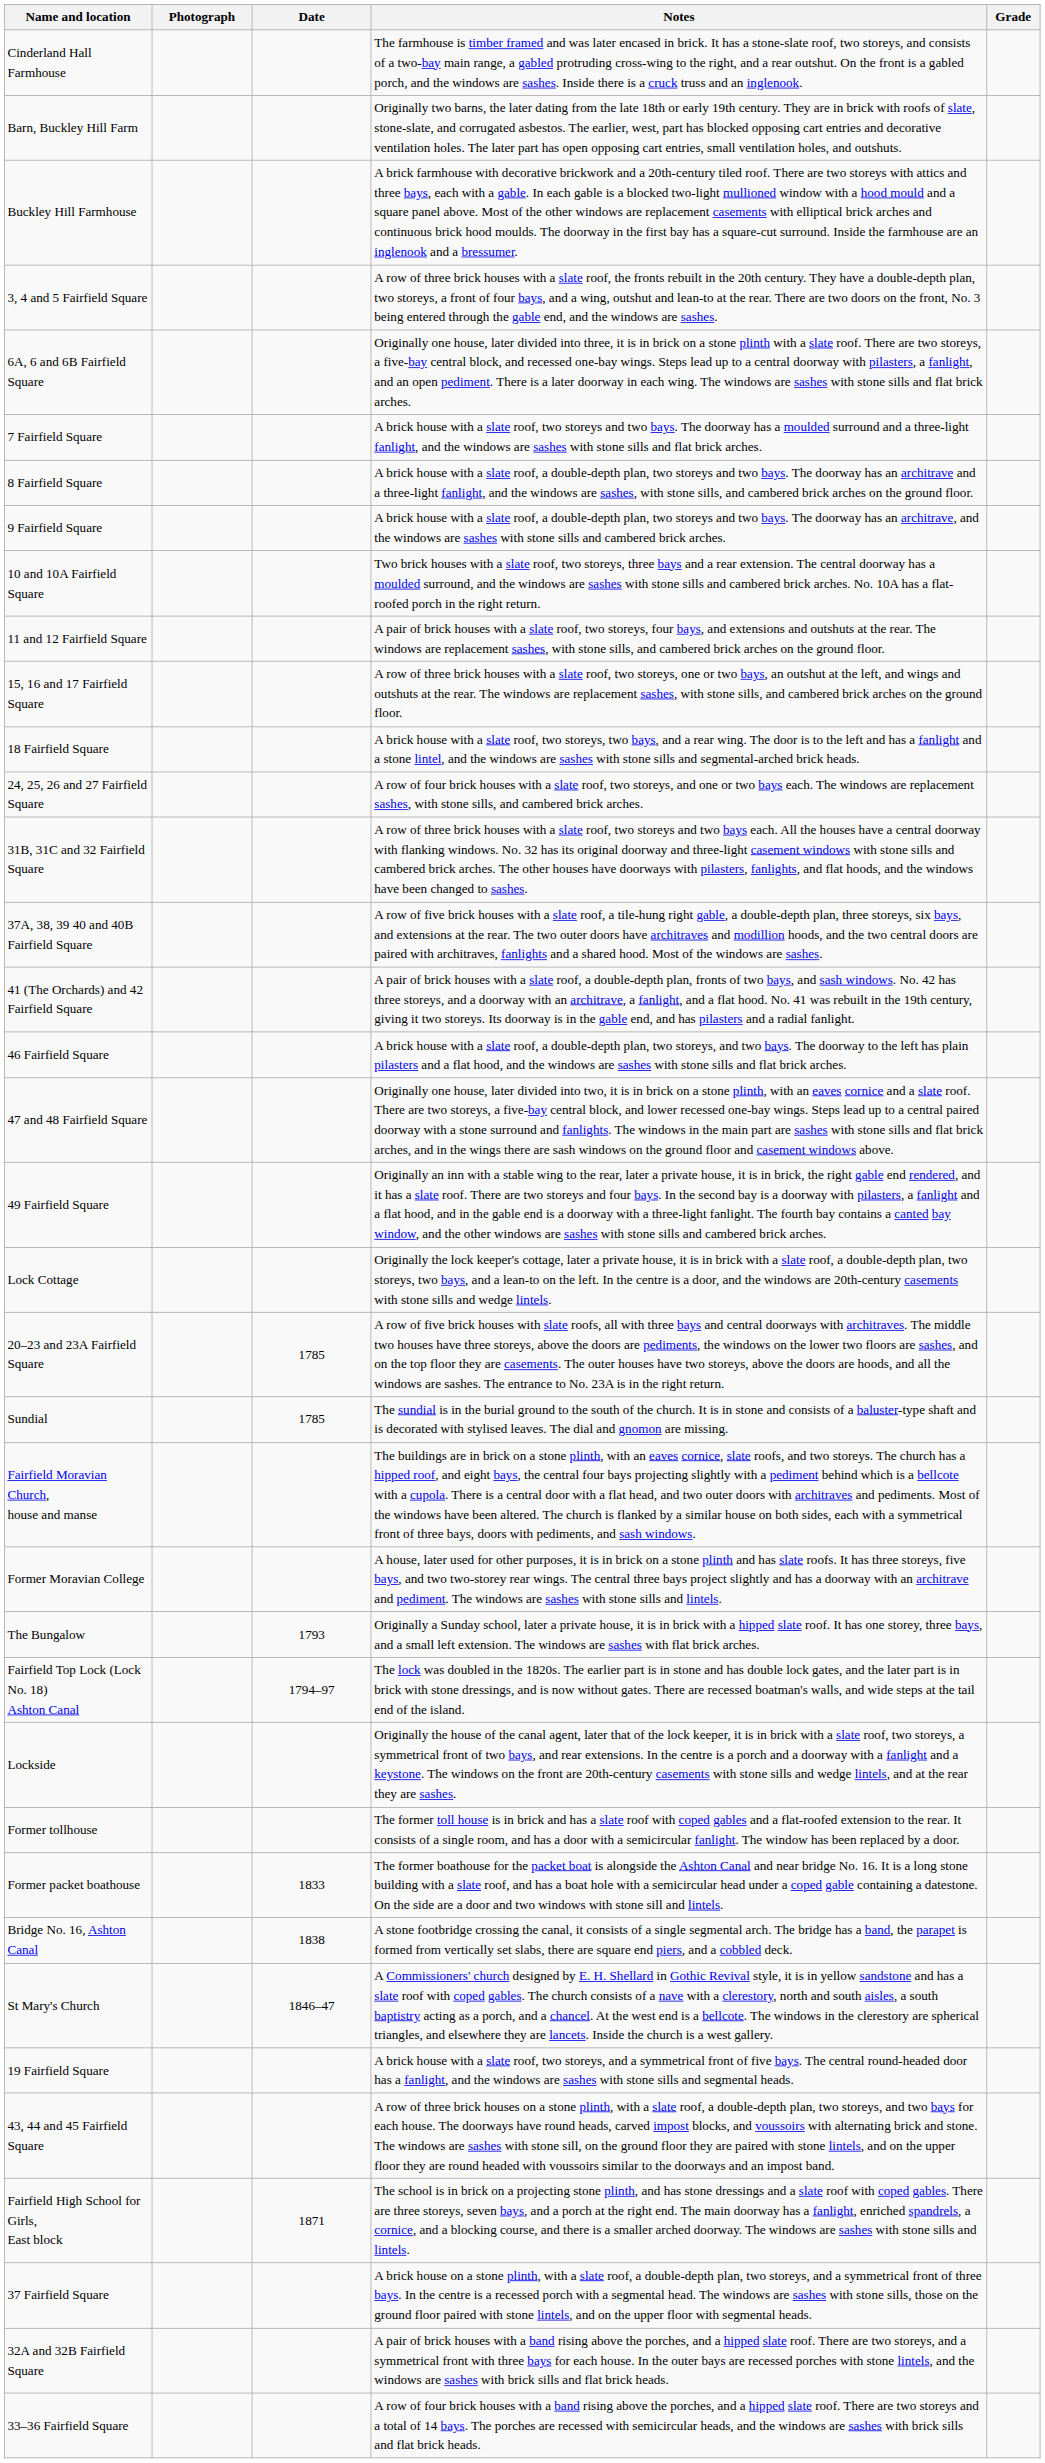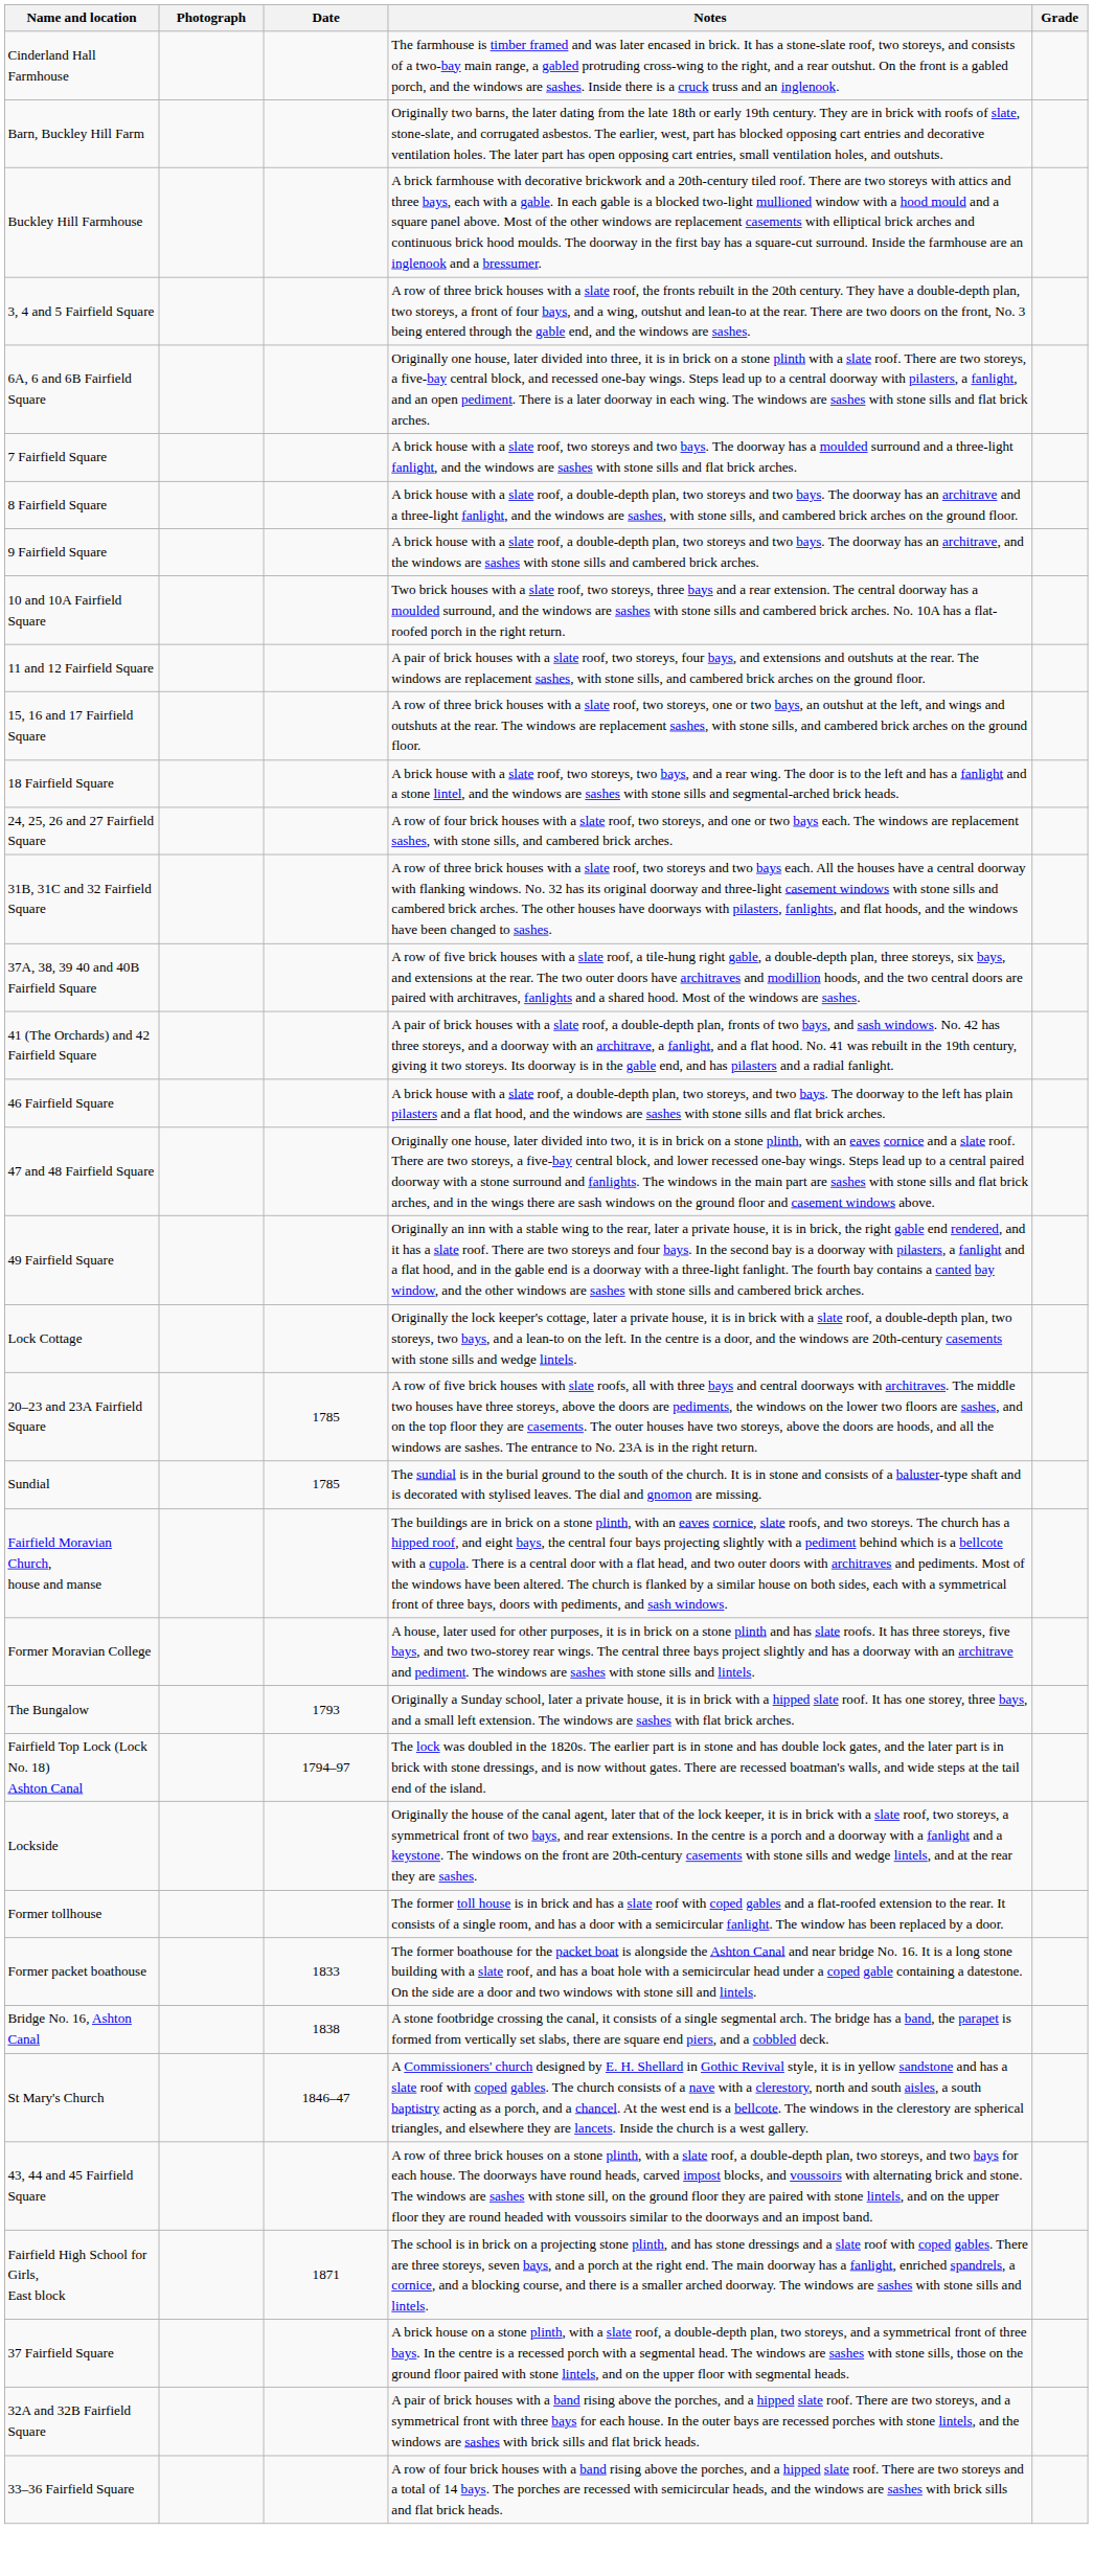- row: 19 Fairfield Square | A brick house with a slate roof, two storeys, and a symmetrical front of five bays. The central round-headed door has a fanlight, and the windows are sashes with stone sills and segmental heads.
